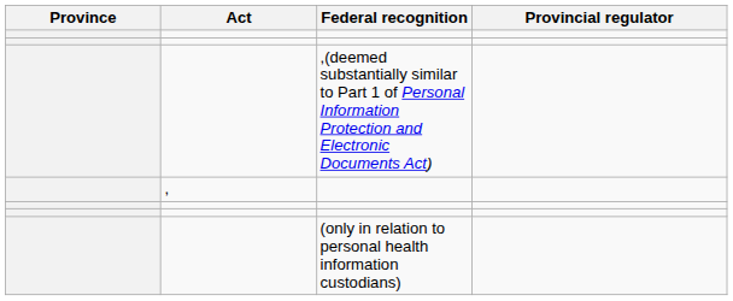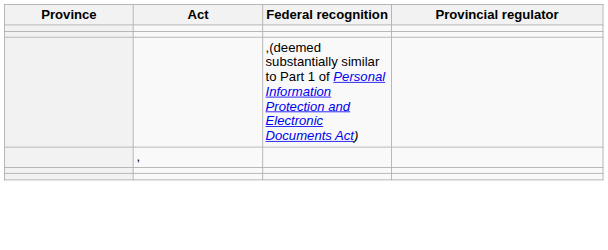- row: (only in relation to personal health information custodians)
